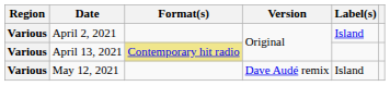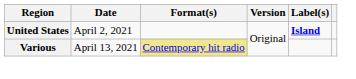April 2, 2021 | Region: Various -> United States
April 2, 2021 | Label(s): normal -> bold
- row: Various | May 12, 2021 | Dave Audé remix | Island
